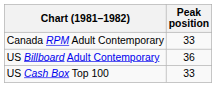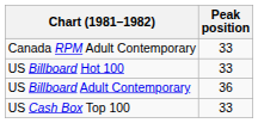+ row: US Billboard Hot 100 | 33
